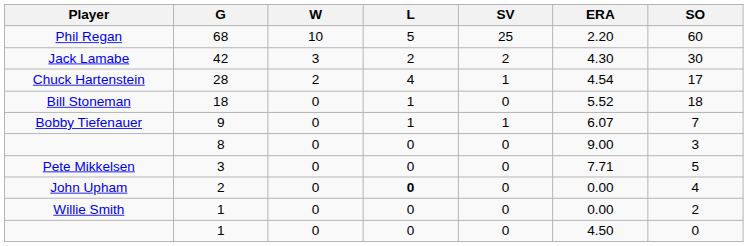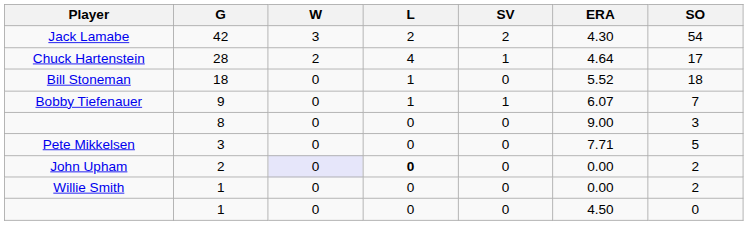- row: Phil Regan | 68 | 10 | 5 | 25 | 2.20 | 60
Jack Lamabe | SO: 30 -> 54
Chuck Hartenstein | ERA: 4.54 -> 4.64
John Upham | W: no background -> lavender background
John Upham | SO: 4 -> 2
